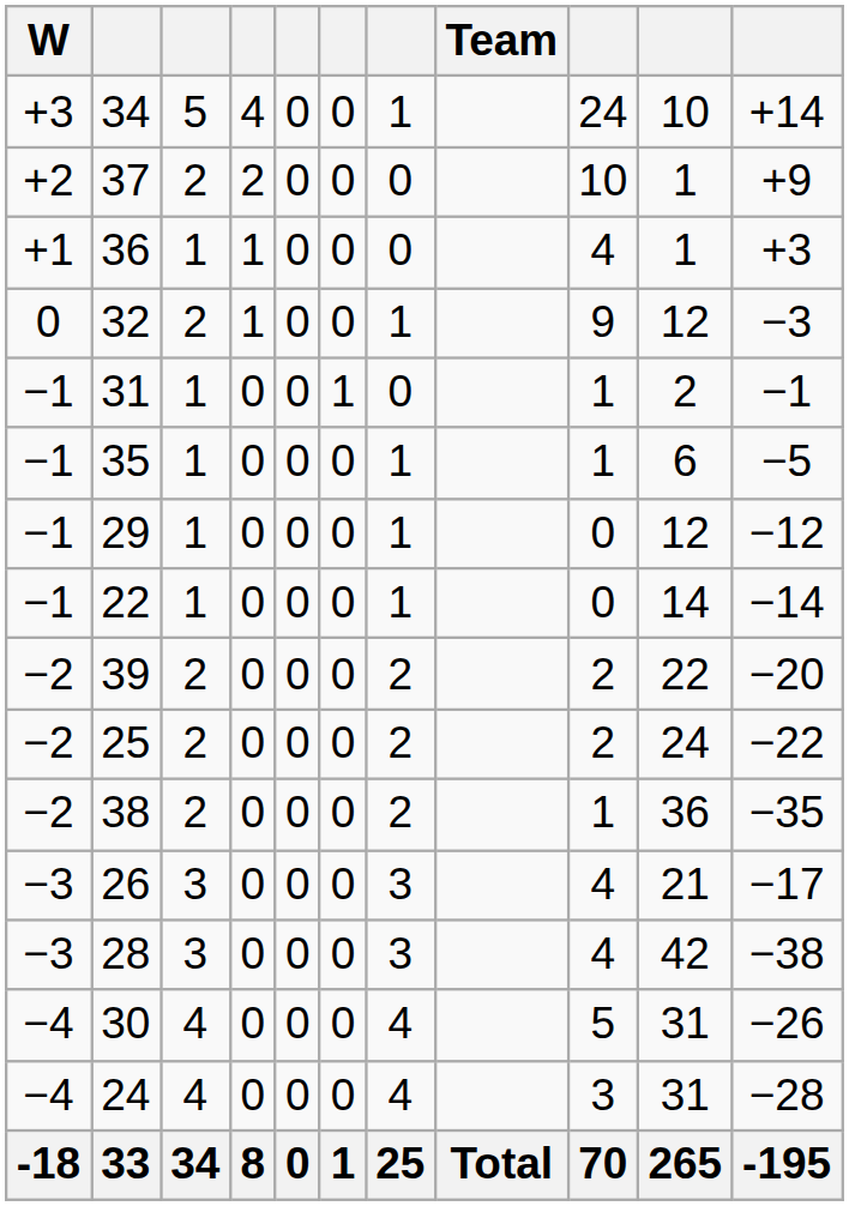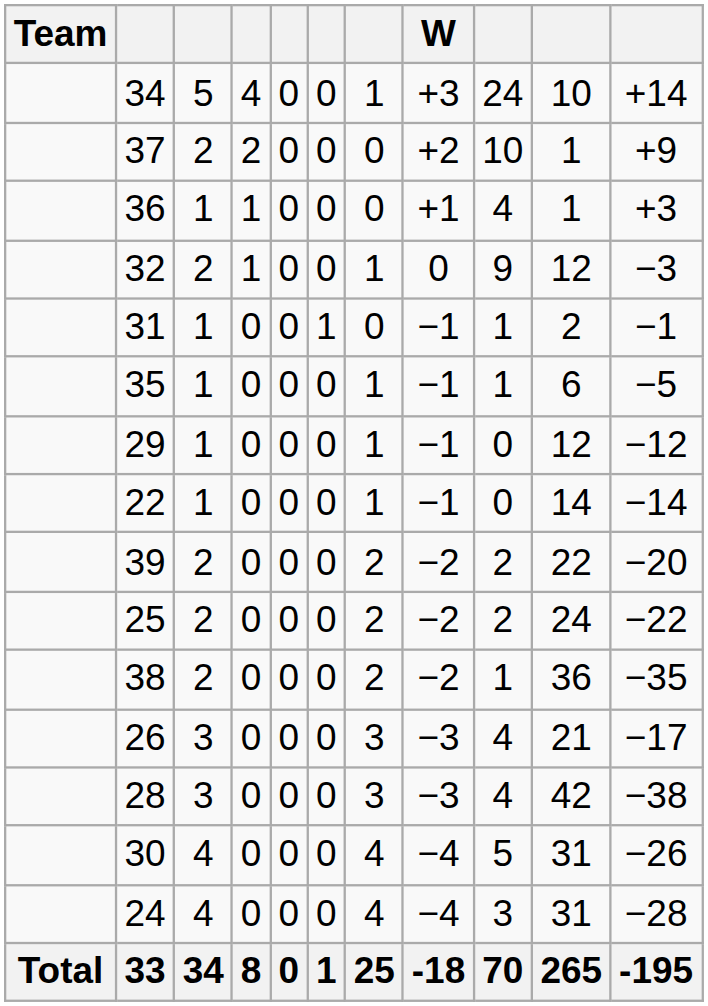columns swapped: Team <-> W
